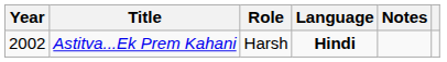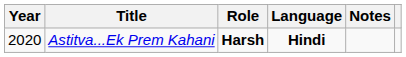Astitva...Ek Prem Kahani | Year: 2002 -> 2020
Astitva...Ek Prem Kahani | Role: normal -> bold
